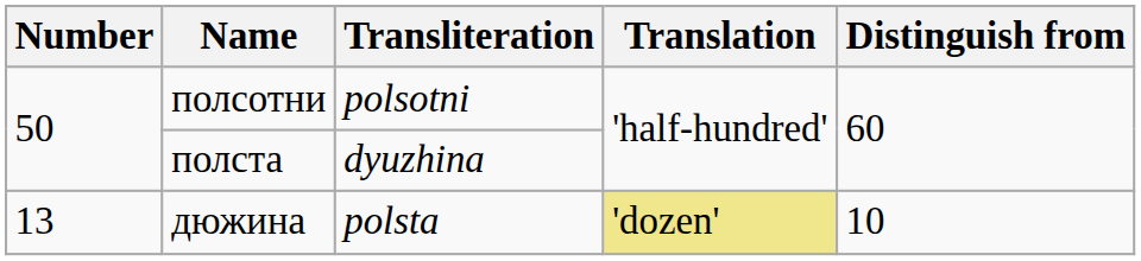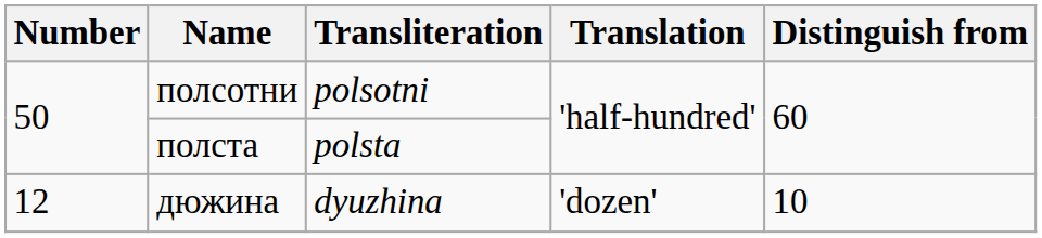полста | Transliteration: dyuzhina -> polsta
дюжина | Number: 13 -> 12
дюжина | Transliteration: polsta -> dyuzhina
дюжина | Translation: khaki background -> no background
